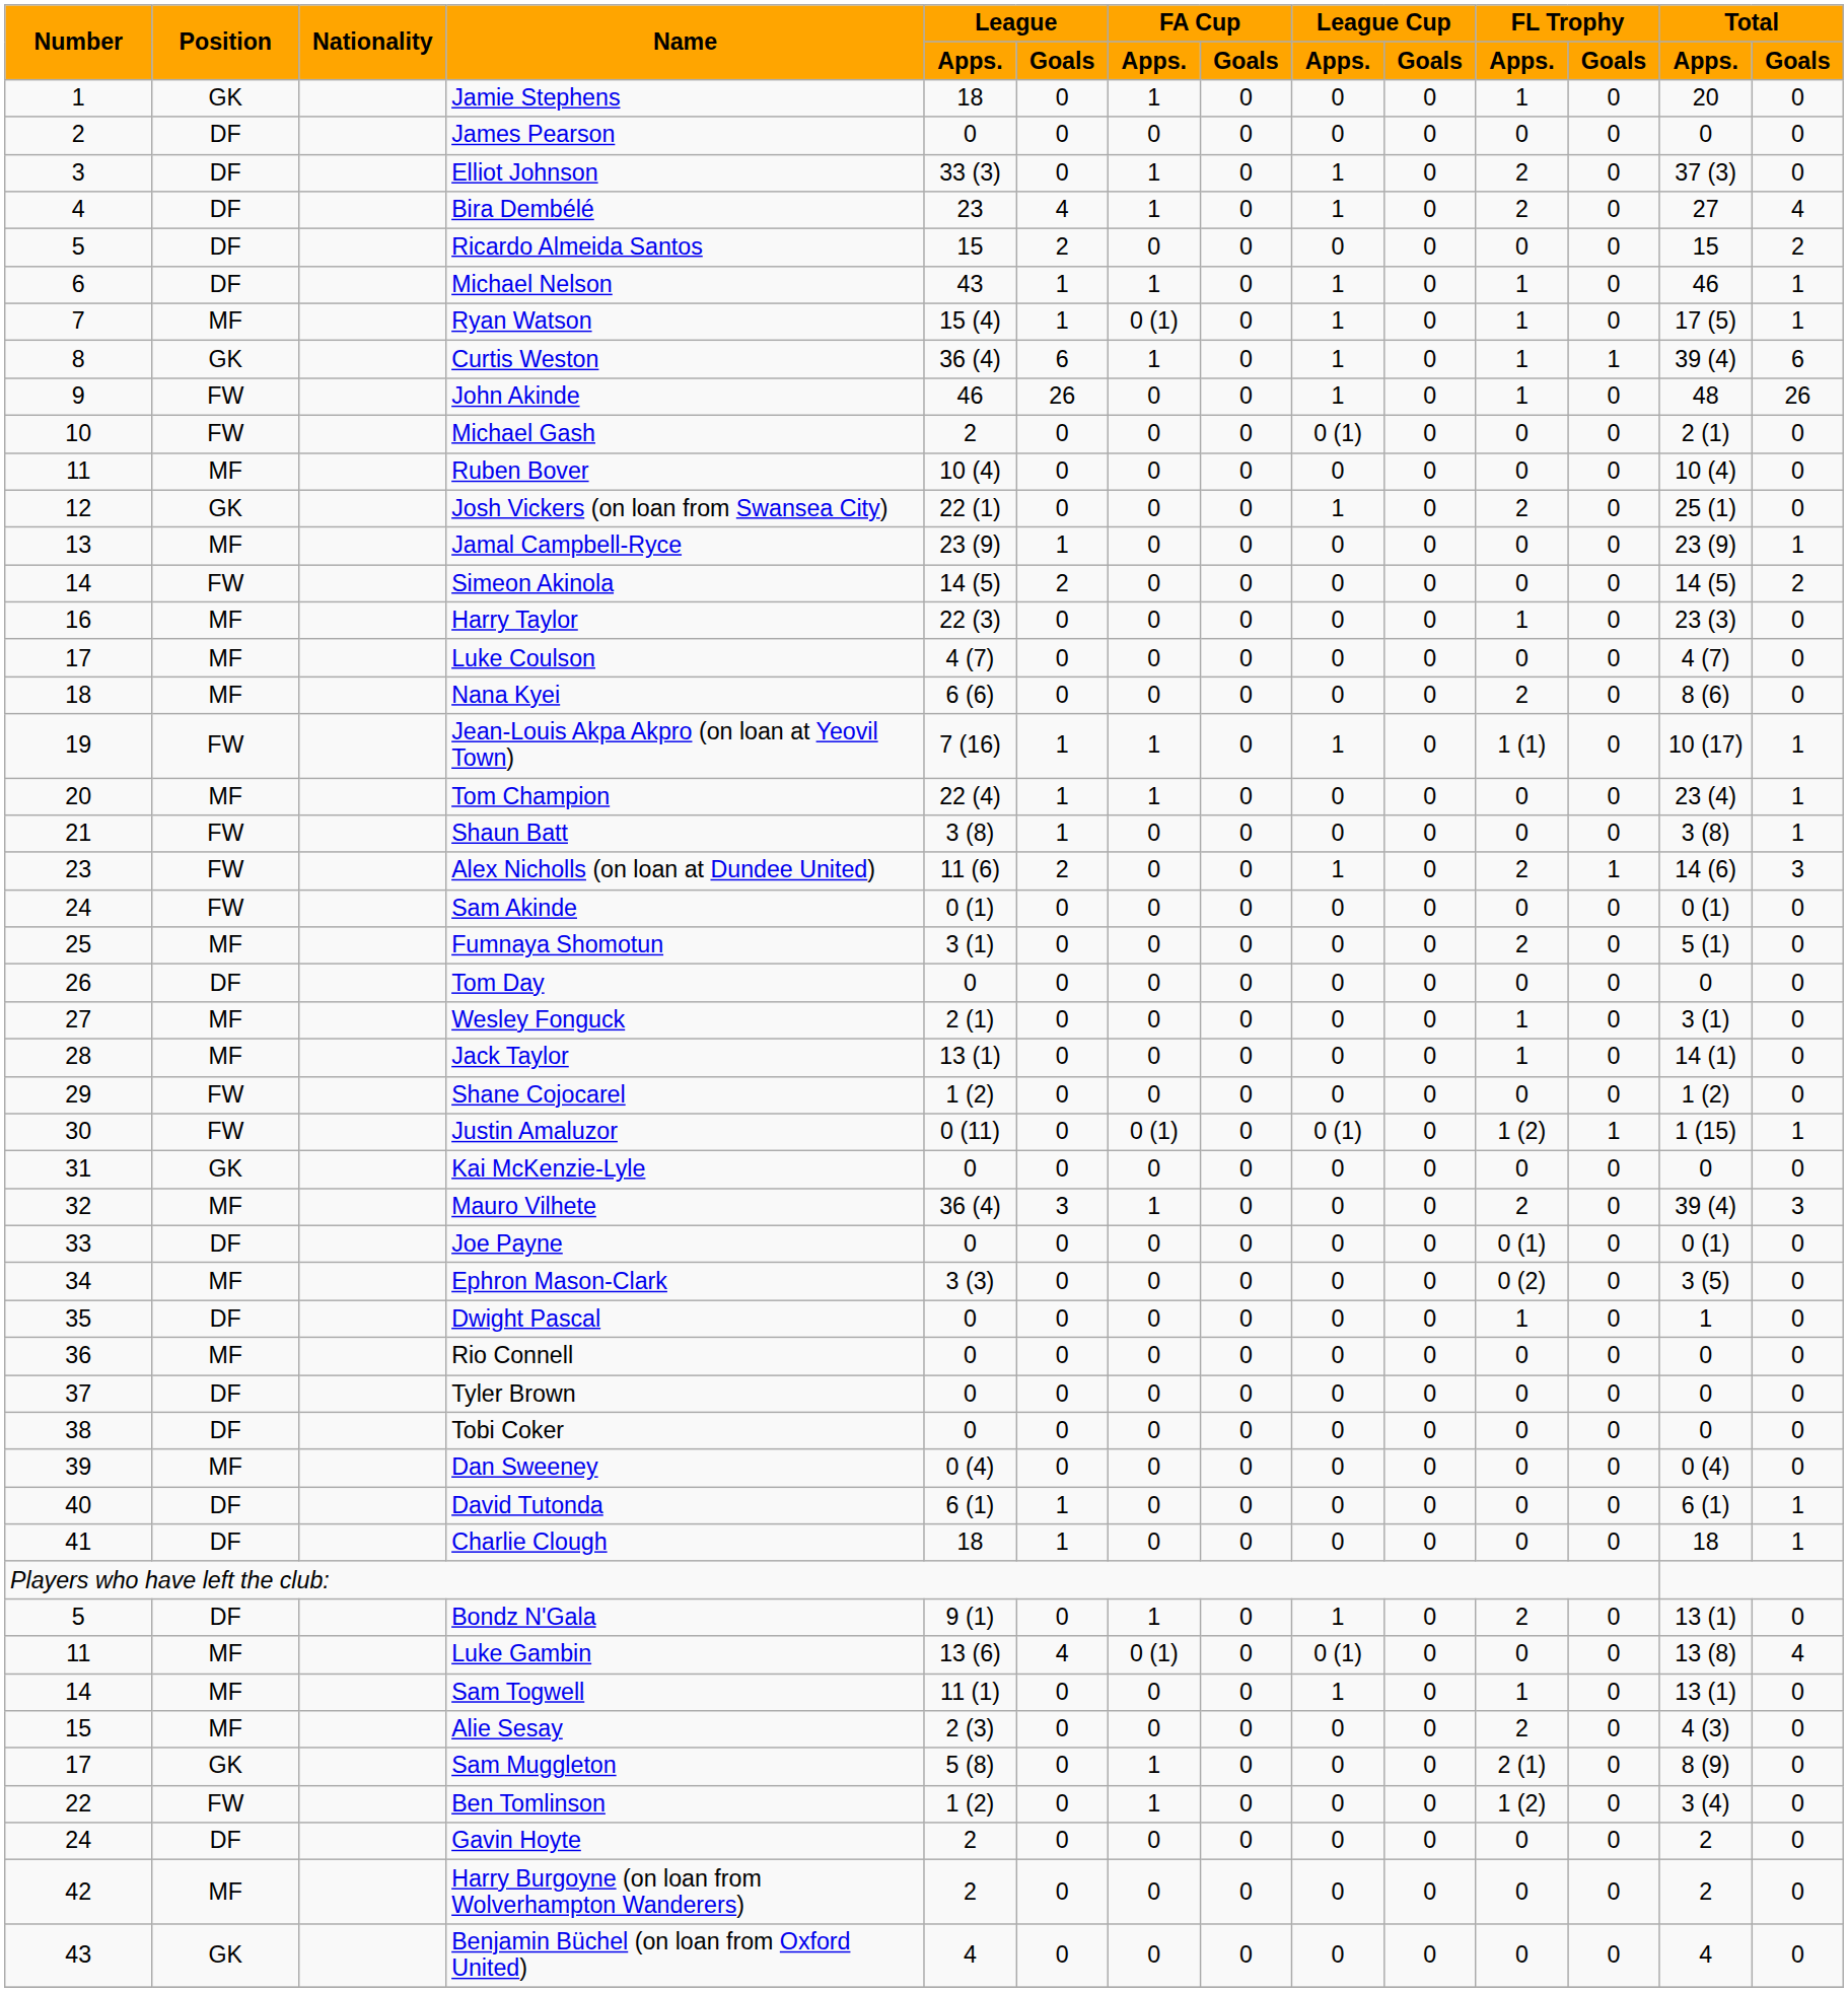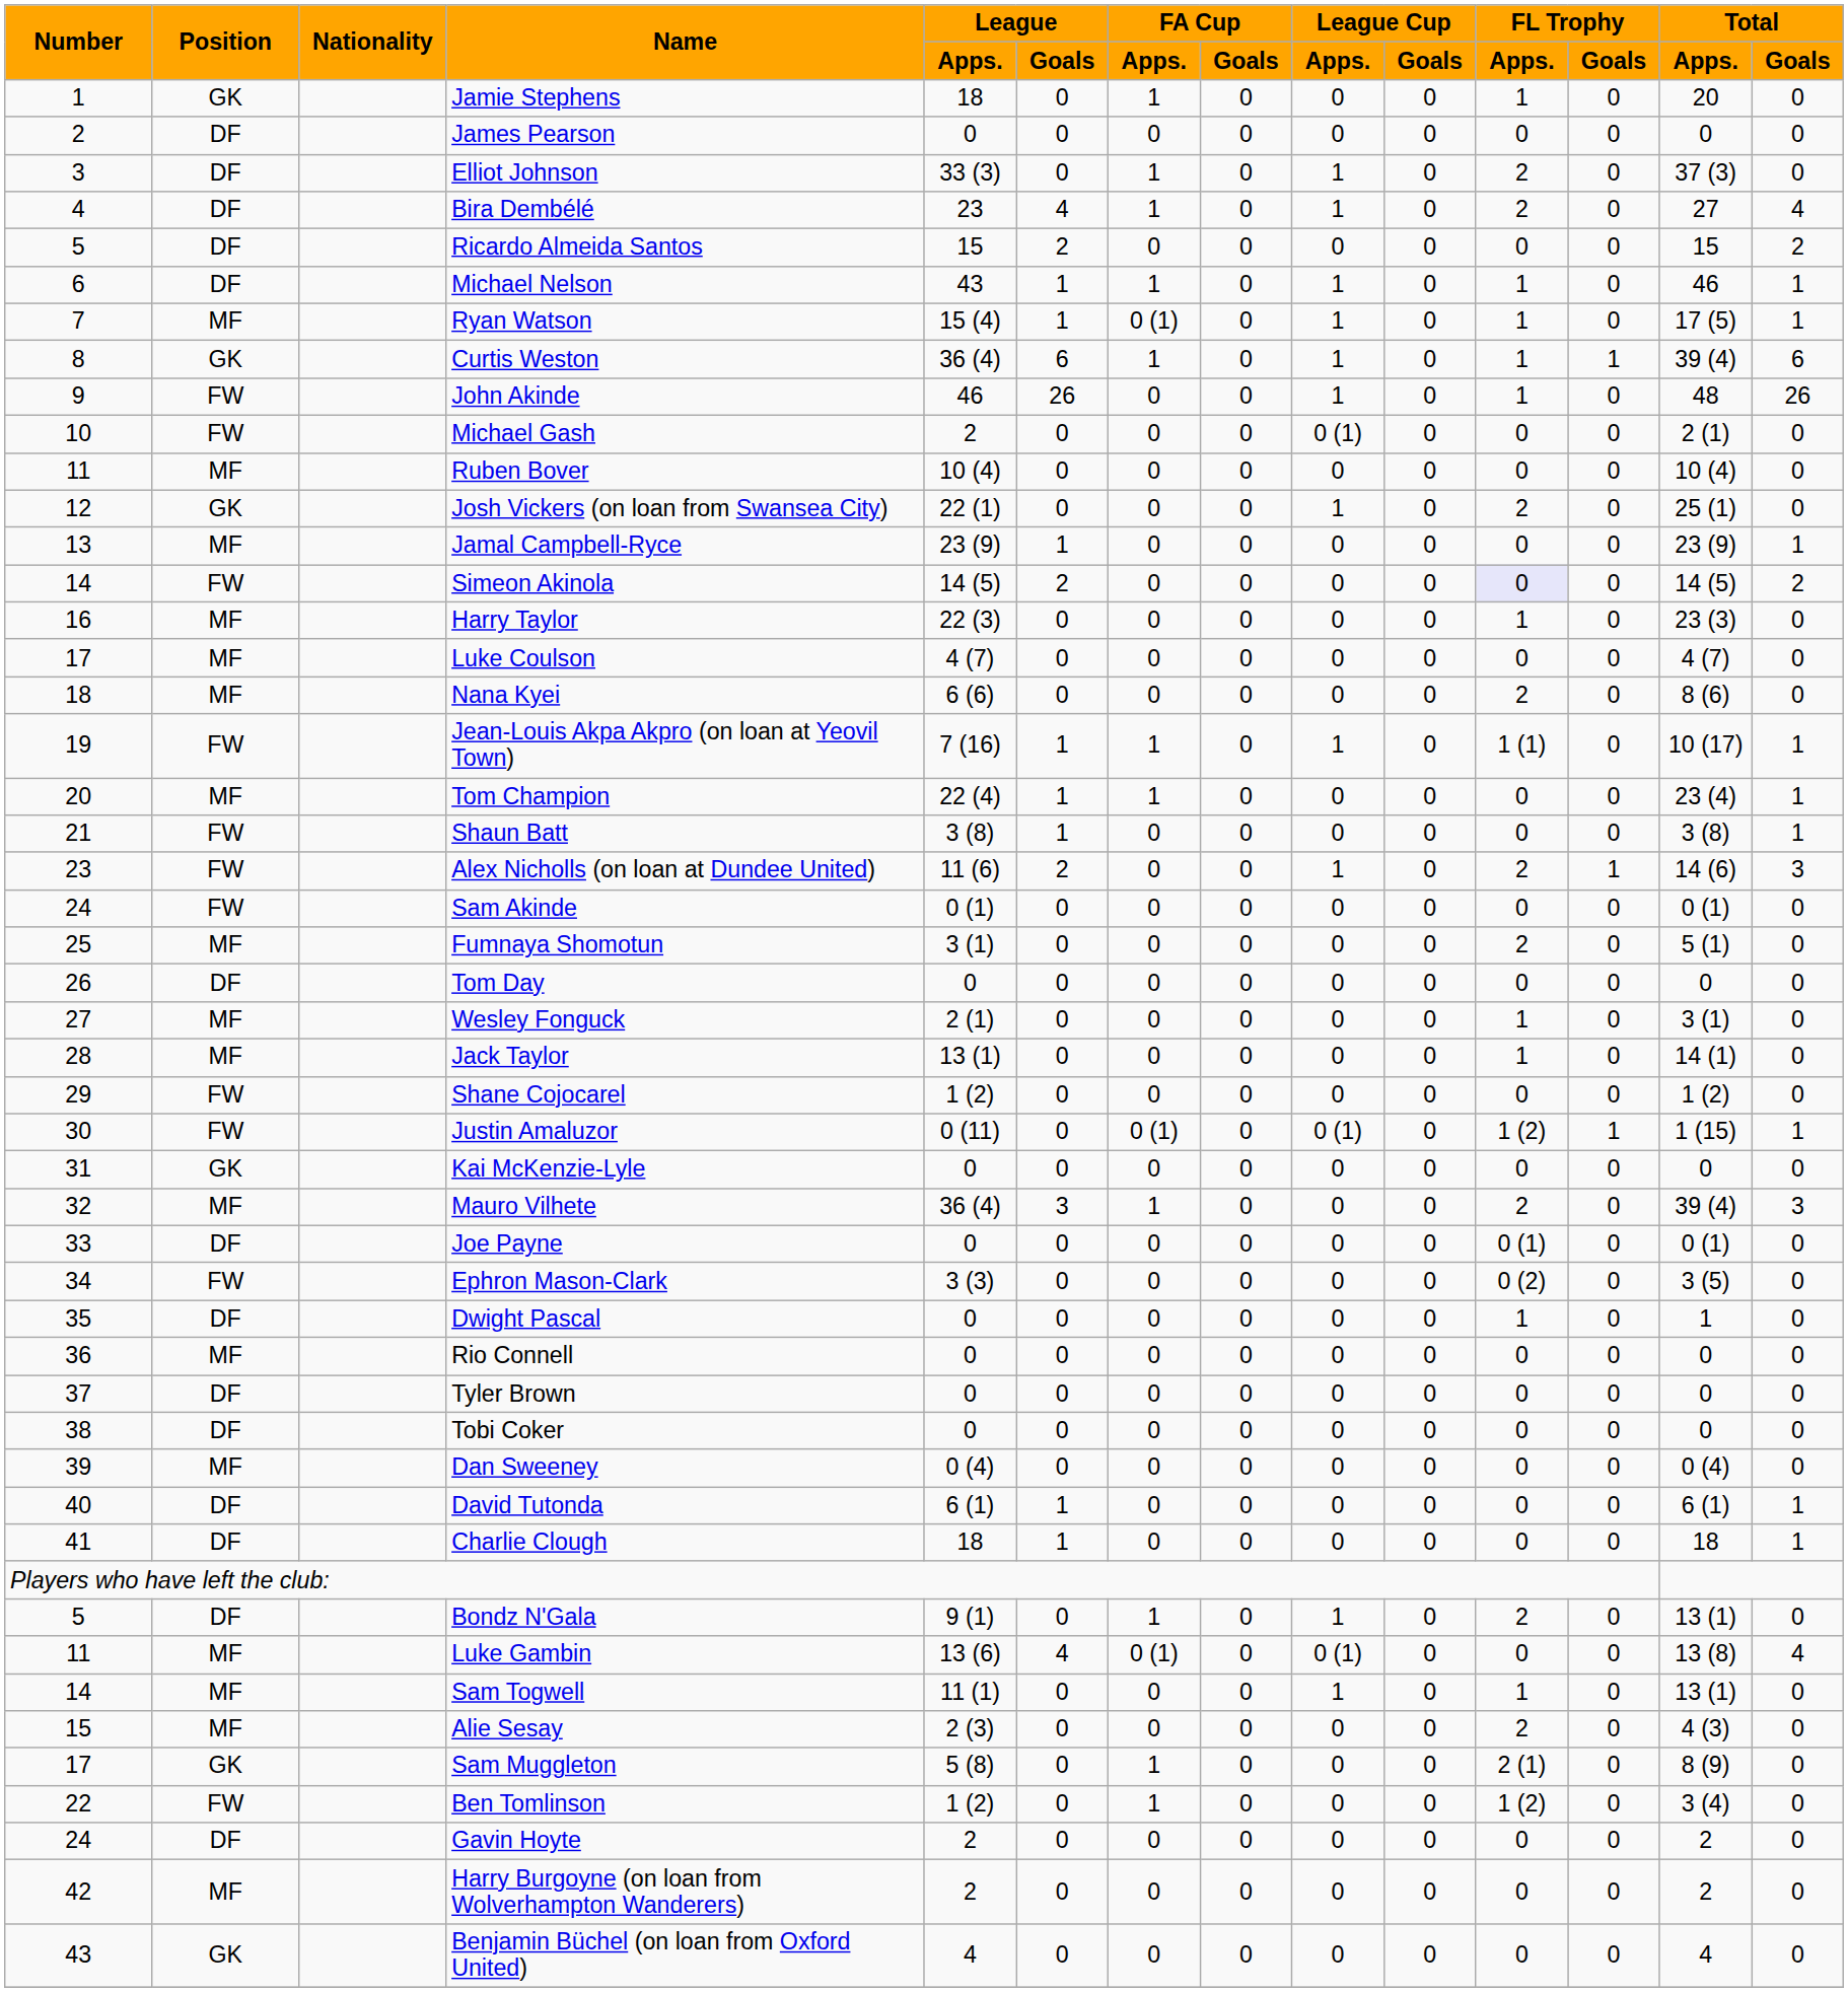Simeon Akinola | FL Trophy / Apps.: no background -> lavender background
Ephron Mason-Clark | Position: MF -> FW
